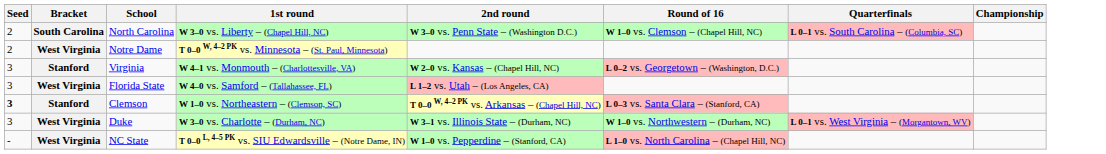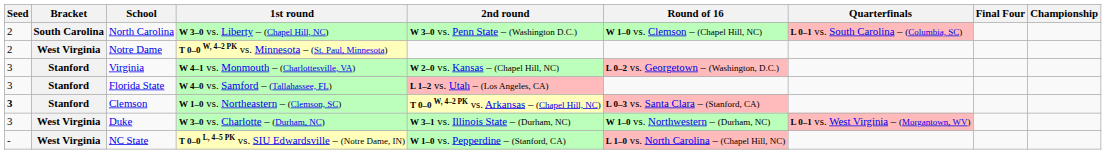+ column: Final Four
Florida State | Bracket: West Virginia -> Stanford
